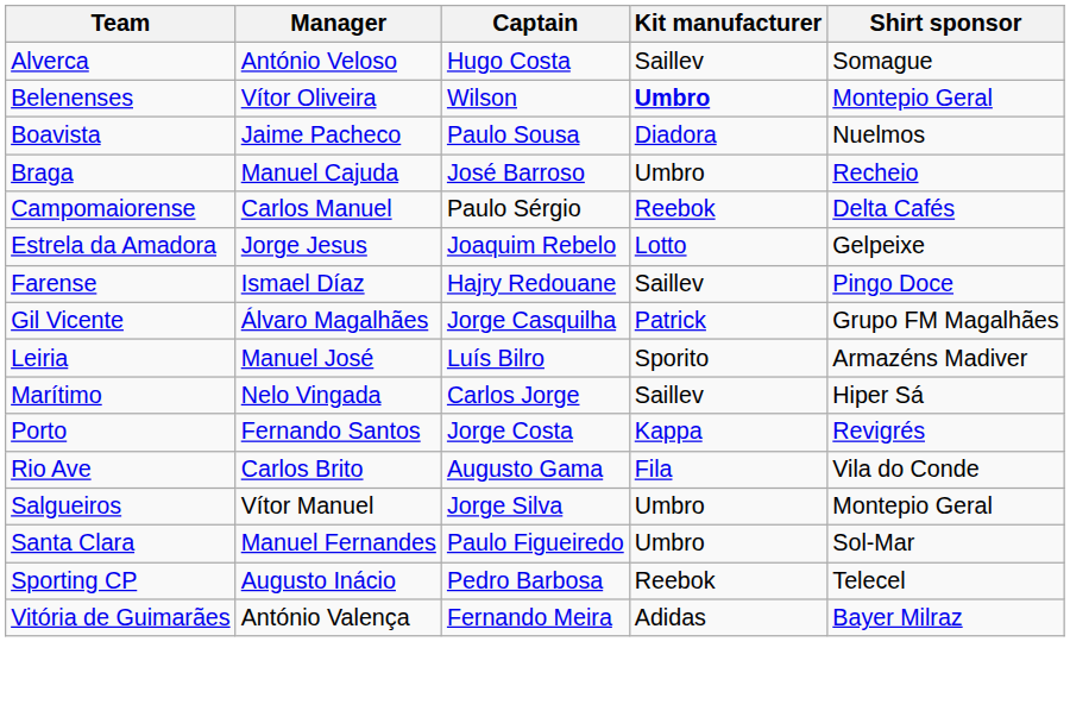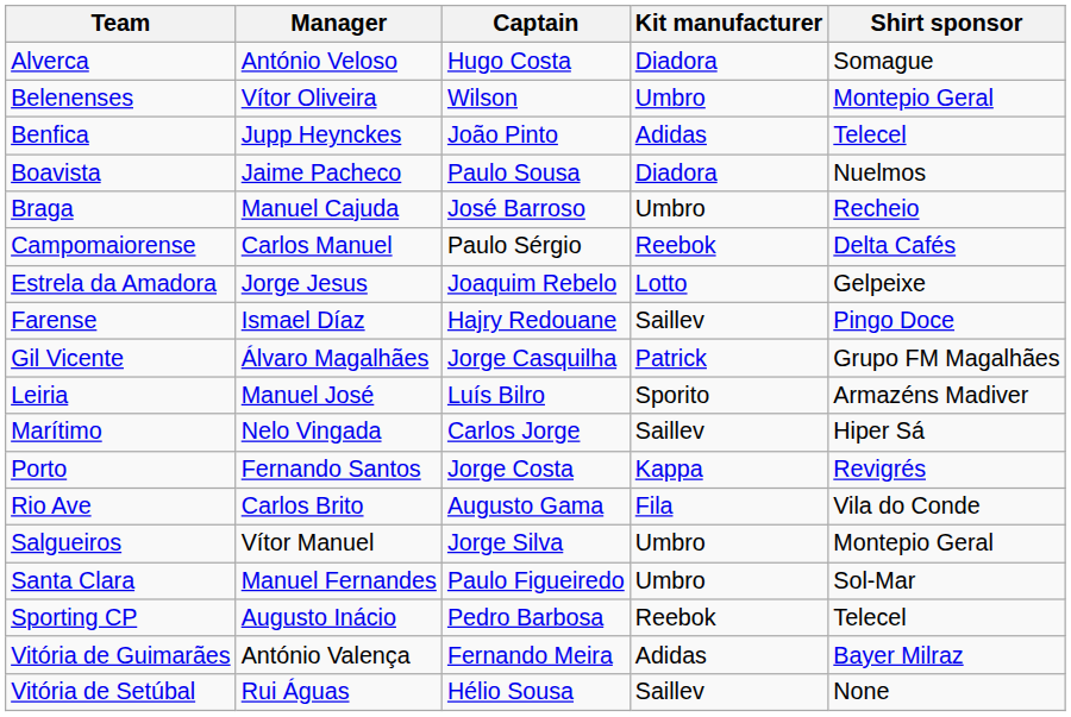Alverca | Kit manufacturer: Saillev -> Diadora
Belenenses | Kit manufacturer: bold -> normal
+ row: Benfica | Jupp Heynckes | João Pinto | Adidas | Telecel
+ row: Vitória de Setúbal | Rui Águas | Hélio Sousa | Saillev | None
